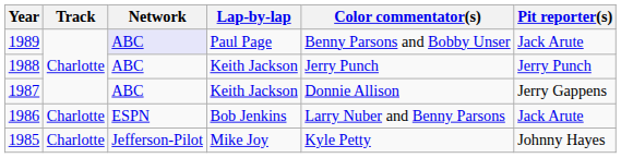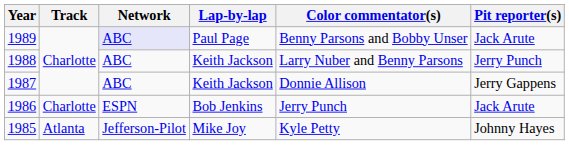1988 | Color commentator(s): Jerry Punch -> Larry Nuber and Benny Parsons
1986 | Color commentator(s): Larry Nuber and Benny Parsons -> Jerry Punch
1985 | Track: Charlotte -> Atlanta
